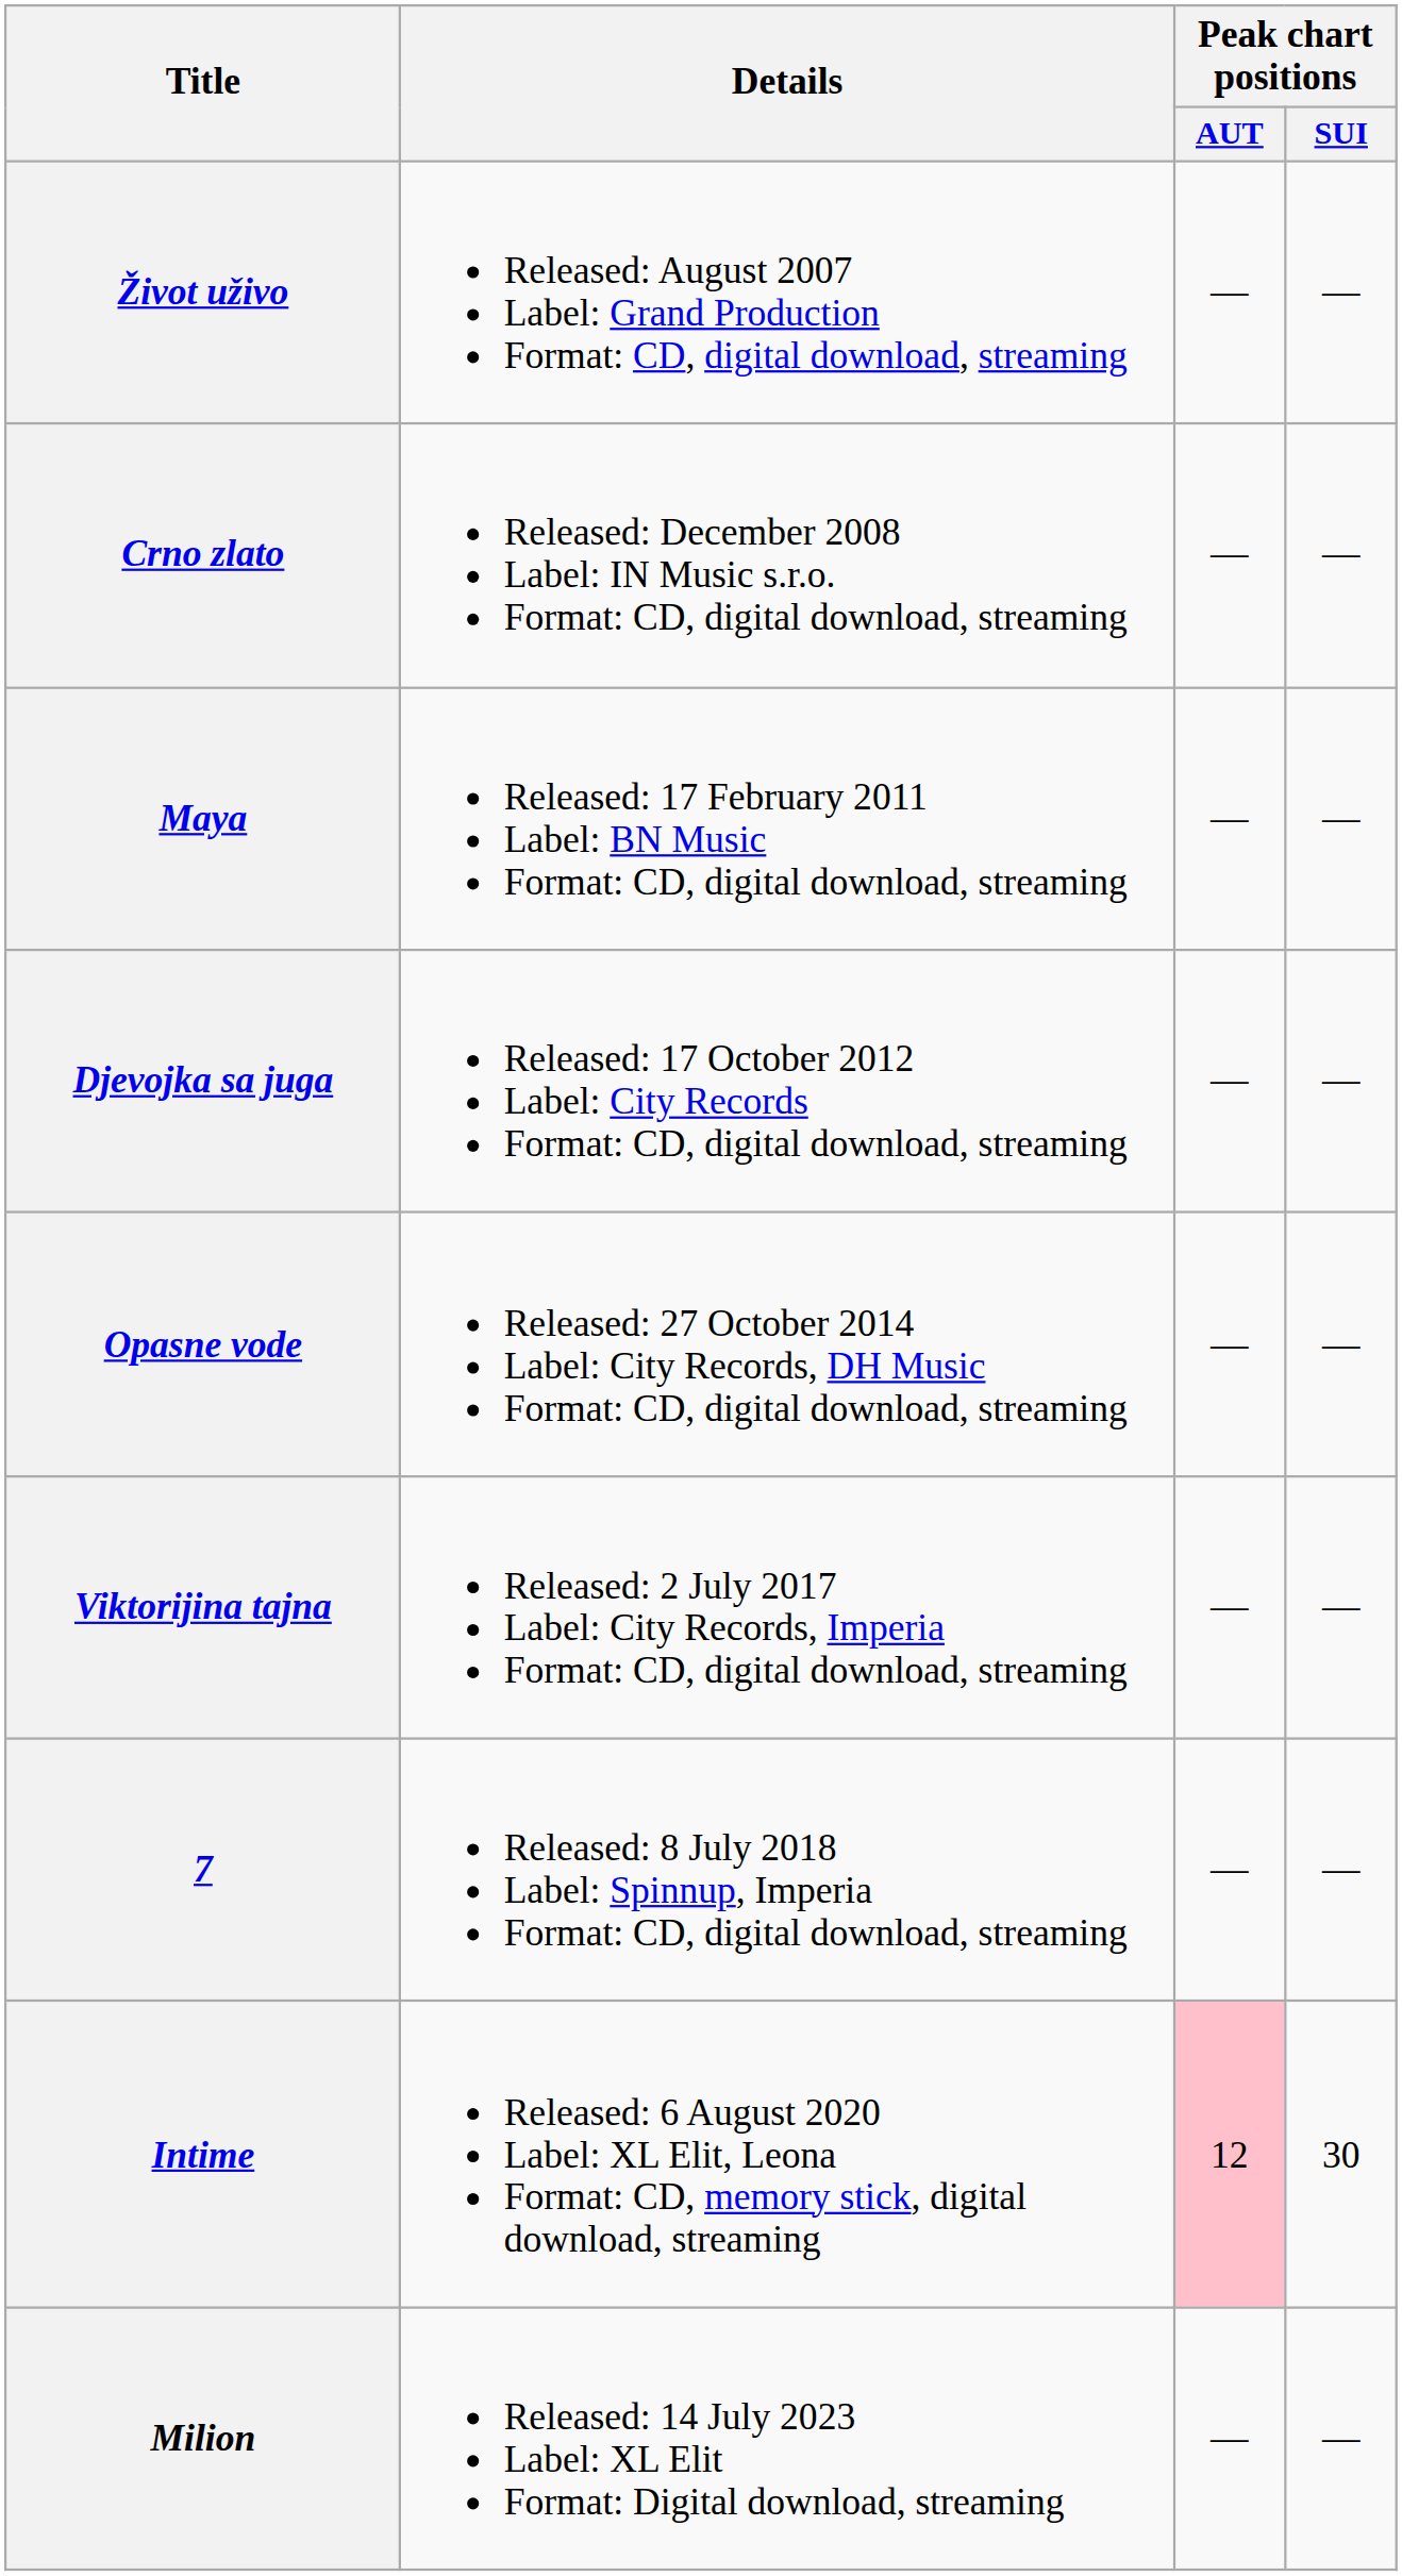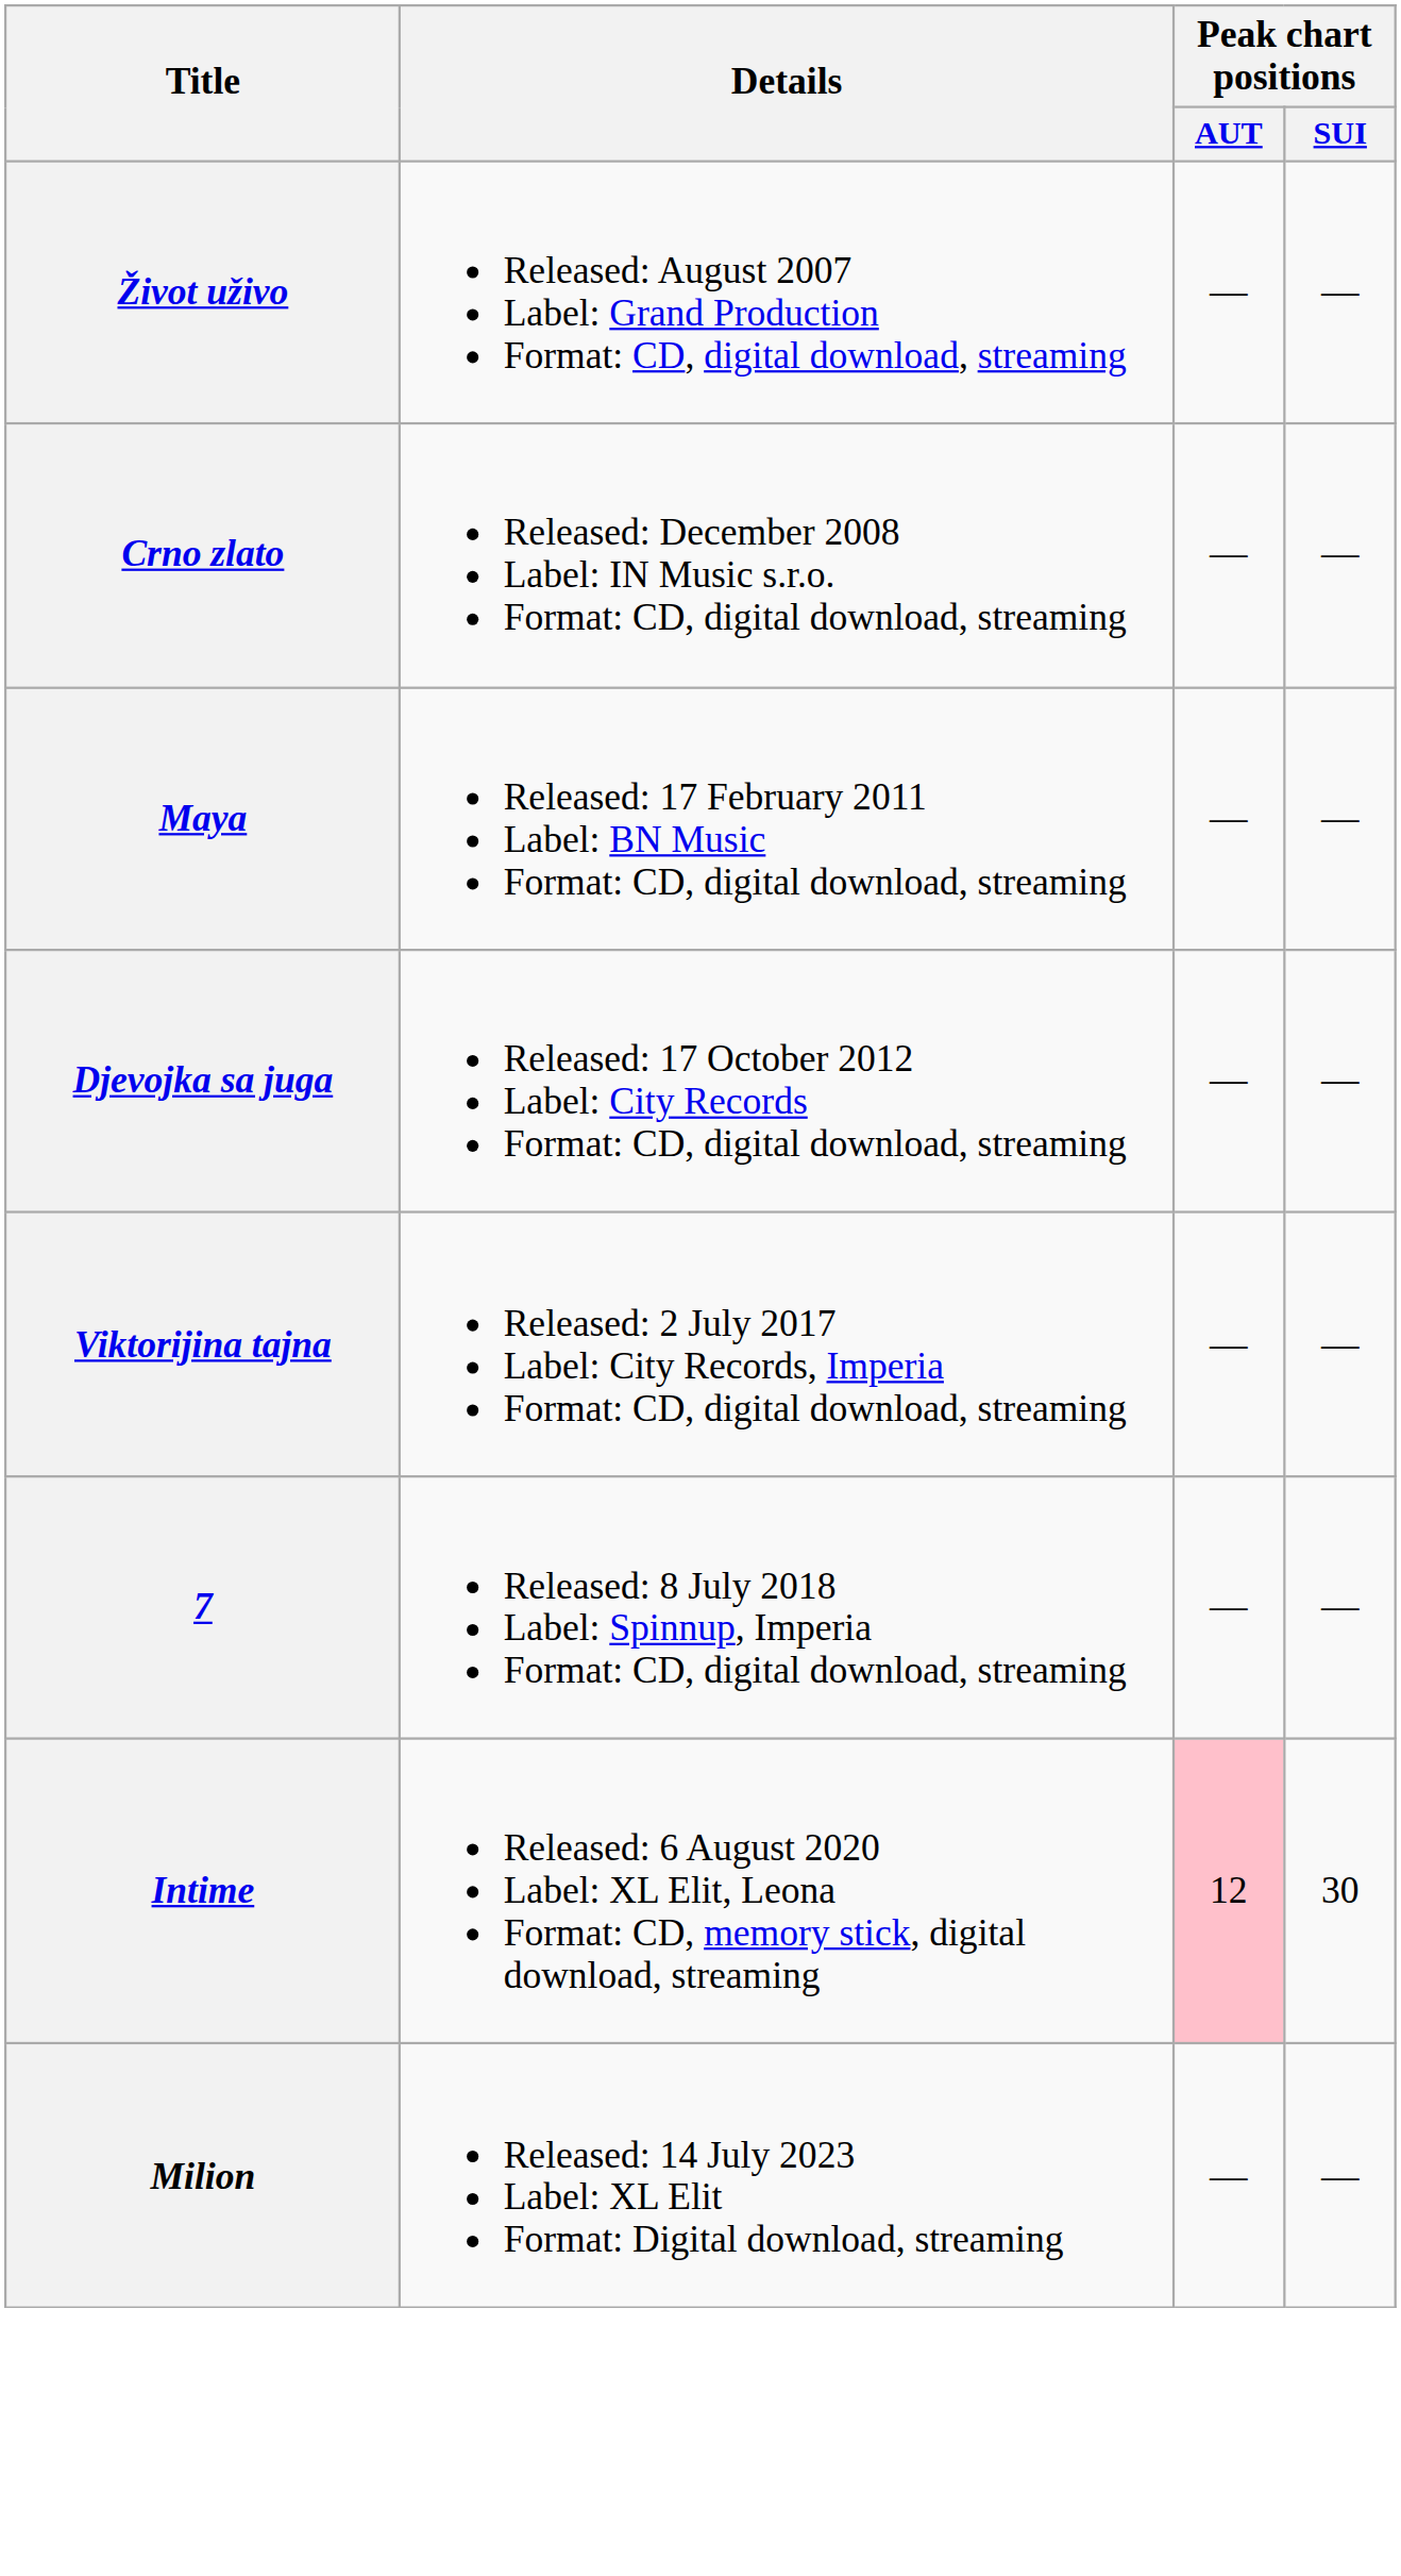- row: Opasne vode | Released: 27 October 2014 Label: City Records, DH Music Format: CD, digital download, streaming | — | —
